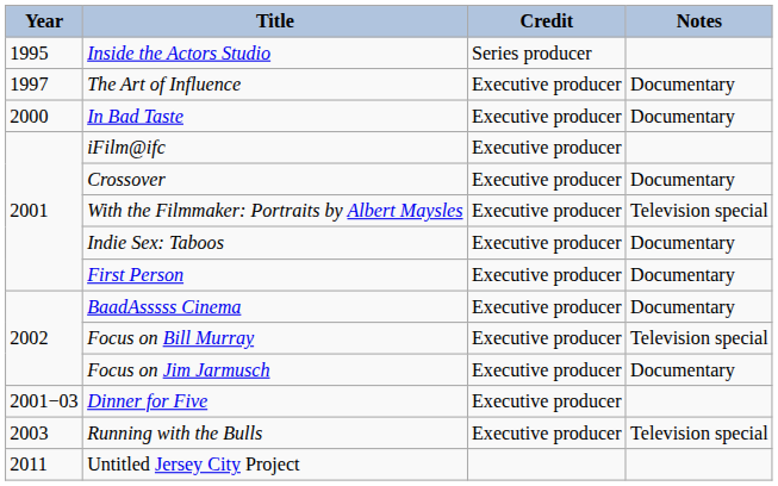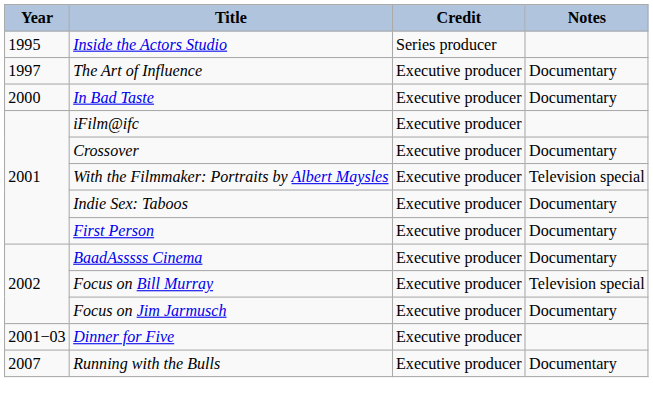Running with the Bulls | Year: 2003 -> 2007
Running with the Bulls | Notes: Television special -> Documentary
- row: 2011 | Untitled Jersey City Project
